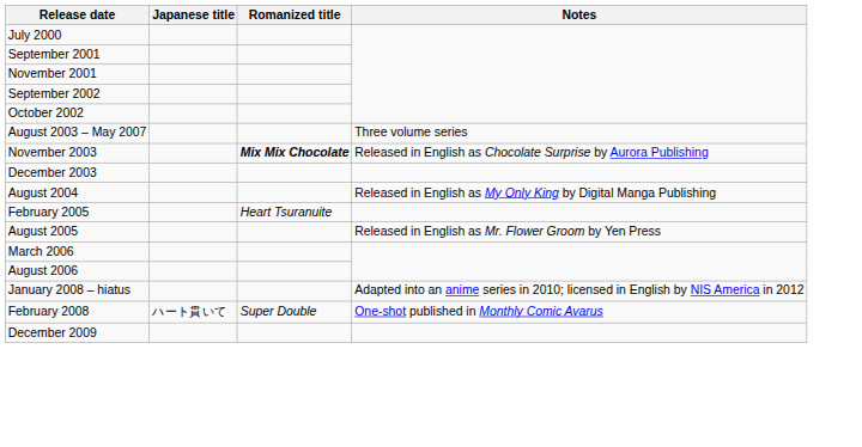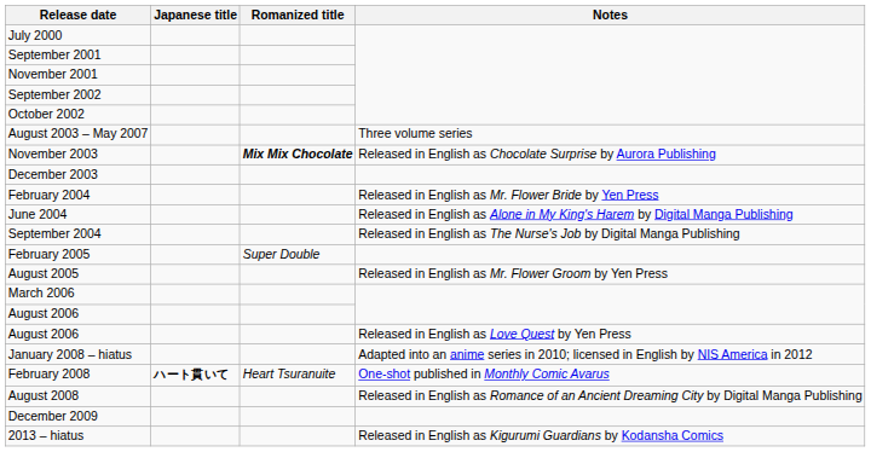+ row: February 2004 | Released in English as Mr. Flower Bride by Yen Press
+ row: June 2004 | Released in English as Alone in My King's Harem by Digital Manga Publishing
- row: August 2004 | Released in English as My Only King by Digital Manga Publishing
+ row: September 2004 | Released in English as The Nurse's Job by Digital Manga Publishing
February 2005 | Romanized title: Heart Tsuranuite -> Super Double
+ row: August 2006 | Released in English as Love Quest by Yen Press
February 2008 | Japanese title: normal -> bold
February 2008 | Romanized title: Super Double -> Heart Tsuranuite
+ row: August 2008 | Released in English as Romance of an Ancient Dreaming City by Digital Manga Publishing
+ row: 2013 – hiatus | Released in English as Kigurumi Guardians by Kodansha Comics
